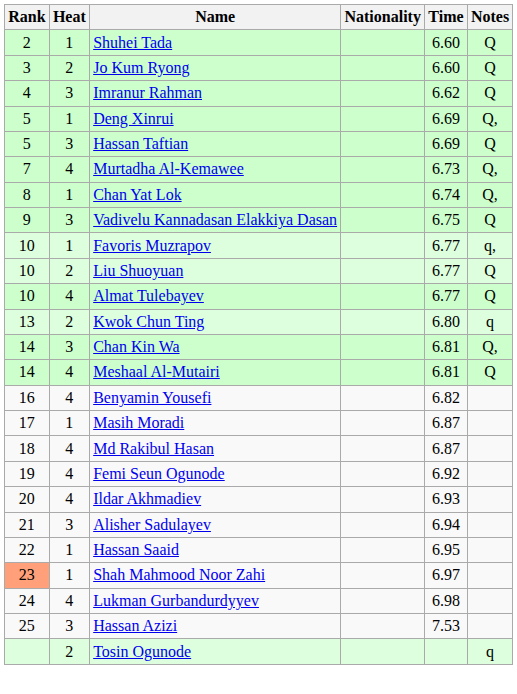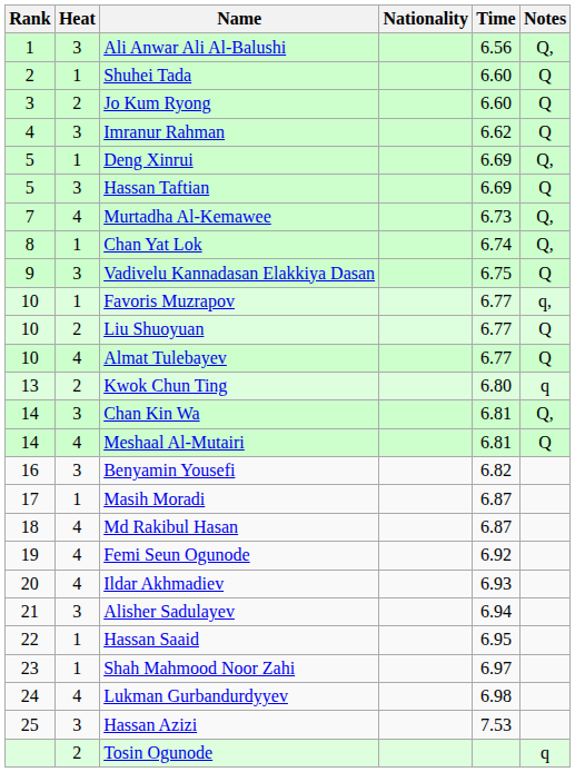+ row: 1 | 3 | Ali Anwar Ali Al-Balushi | 6.56 | Q,
Benyamin Yousefi | Heat: 4 -> 3
Shah Mahmood Noor Zahi | Rank: lightsalmon background -> no background
